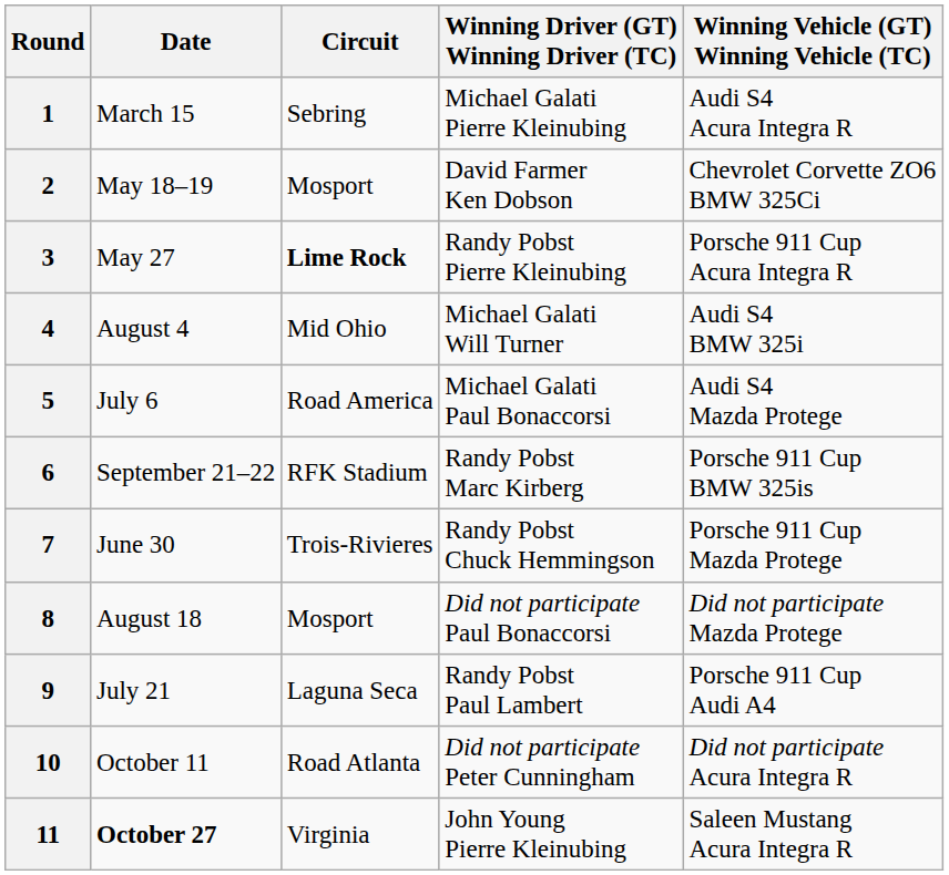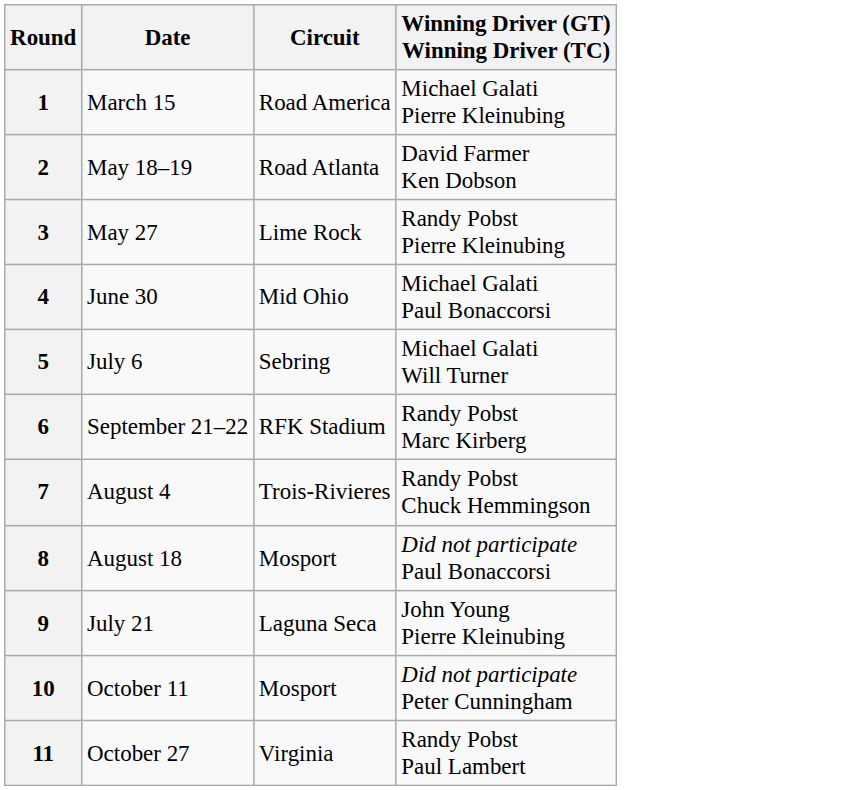- column: Winning Vehicle (GT) Winning Vehicle (TC) | Audi S4 Acura Integra R | Chevrolet Corvette ZO6 BMW 325Ci | Porsche 911 Cup Acura Integra R | Audi S4 BMW 325i | Audi S4 Mazda Protege | Porsche 911 Cup BMW 325is | Porsche 911 Cup Mazda Protege | Did not participate Mazda Protege | Porsche 911 Cup Audi A4 | Did not participate Acura Integra R | Saleen Mustang Acura Integra R
1 | Circuit: Sebring -> Road America
2 | Circuit: Mosport -> Road Atlanta
3 | Circuit: bold -> normal
4 | Date: August 4 -> June 30
4 | Winning Driver (GT) Winning Driver (TC): Michael Galati Will Turner -> Michael Galati Paul Bonaccorsi
5 | Circuit: Road America -> Sebring
5 | Winning Driver (GT) Winning Driver (TC): Michael Galati Paul Bonaccorsi -> Michael Galati Will Turner
7 | Date: June 30 -> August 4
9 | Winning Driver (GT) Winning Driver (TC): Randy Pobst Paul Lambert -> John Young Pierre Kleinubing
10 | Circuit: Road Atlanta -> Mosport
11 | Date: bold -> normal
11 | Winning Driver (GT) Winning Driver (TC): John Young Pierre Kleinubing -> Randy Pobst Paul Lambert
